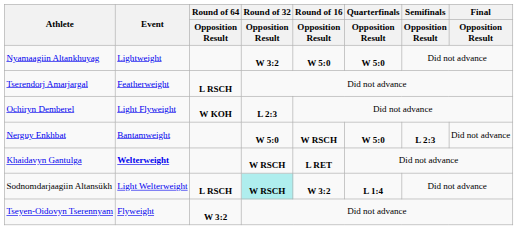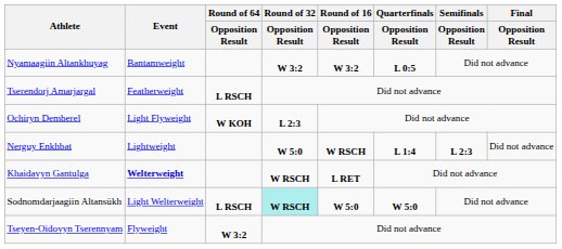Nyamaagiin Altankhuyag | Event: Lightweight -> Bantamweight
Nyamaagiin Altankhuyag | Round of 16 / Opposition Result: W 5:0 -> W 3:2
Nyamaagiin Altankhuyag | Quarterfinals / Opposition Result: W 5:0 -> L 0:5
Nerguy Enkhbat | Event: Bantamweight -> Lightweight
Nerguy Enkhbat | Quarterfinals / Opposition Result: W 5:0 -> L 1:4
Sodnomdarjaagiin Altansükh | Round of 16 / Opposition Result: W 3:2 -> W 5:0
Sodnomdarjaagiin Altansükh | Quarterfinals / Opposition Result: L 1:4 -> W 5:0
